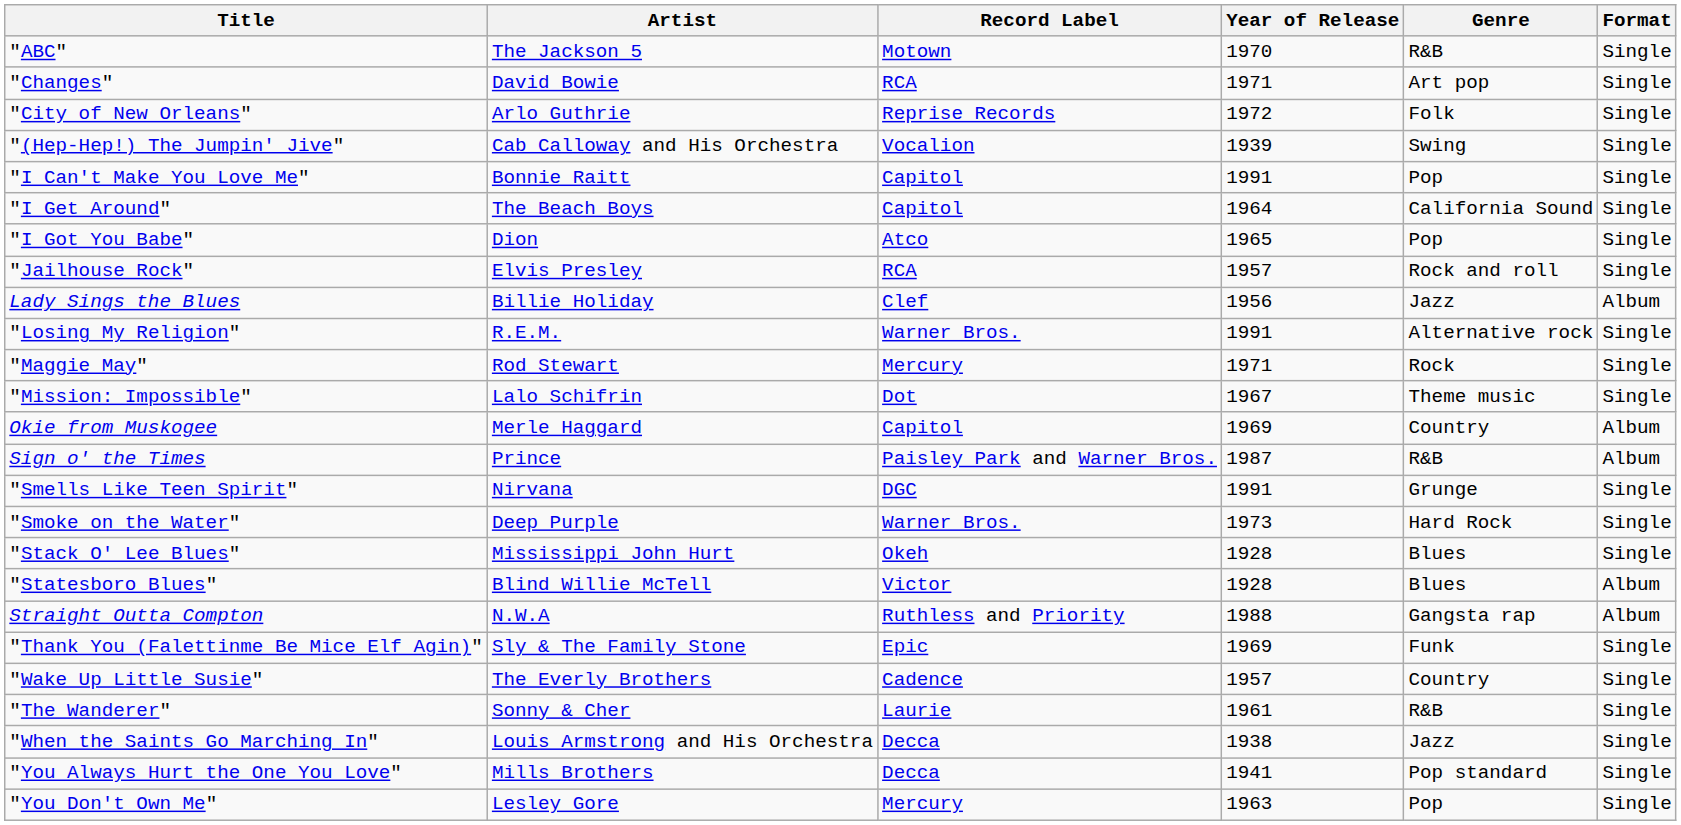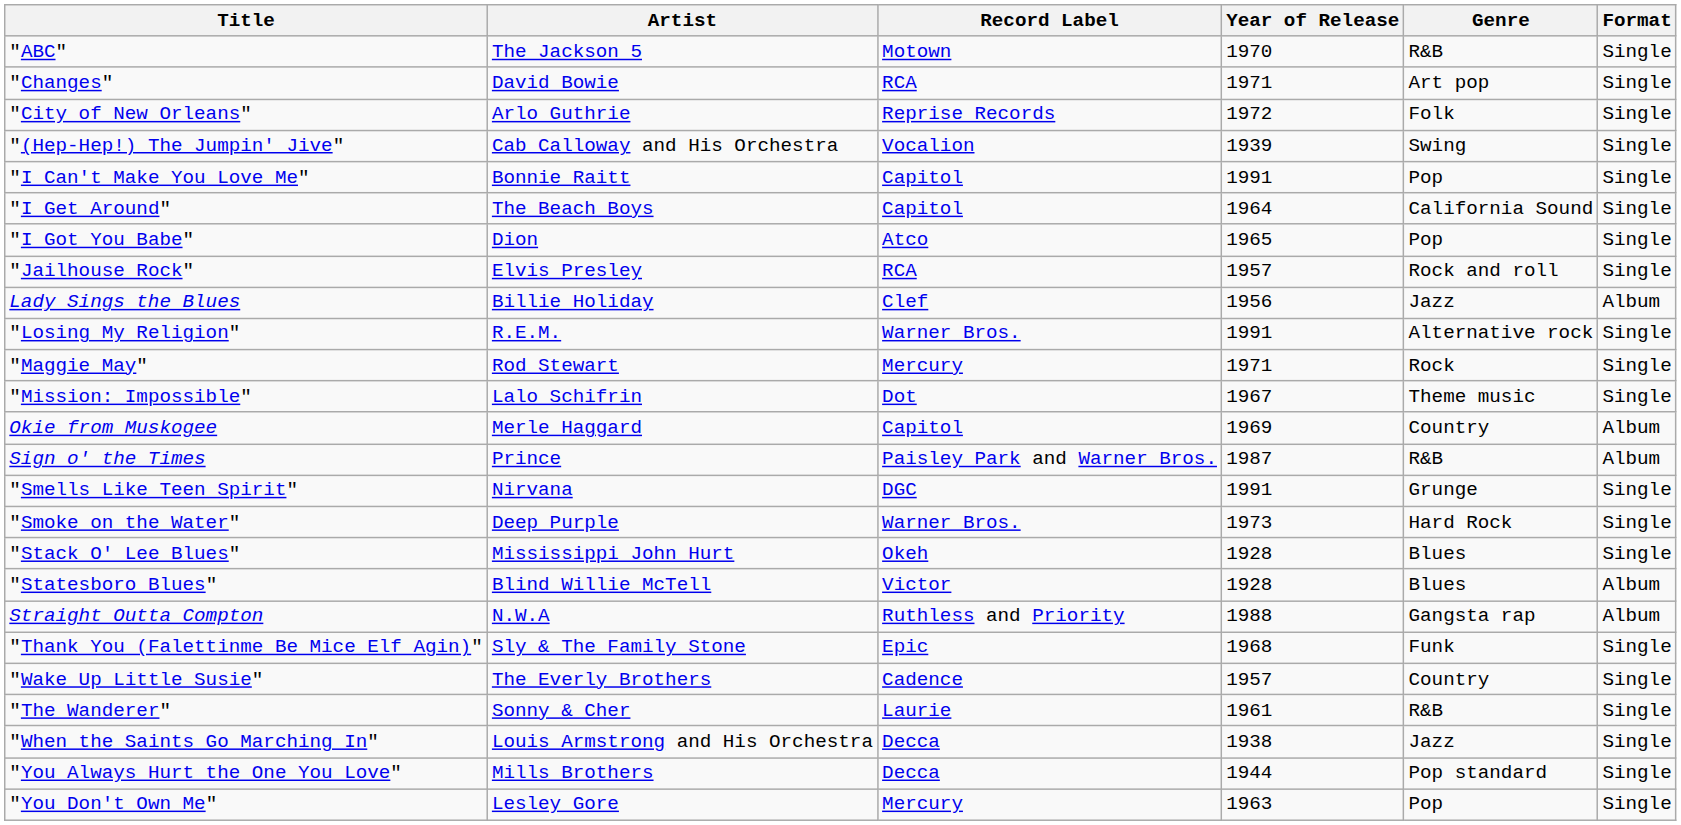"Thank You (Falettinme Be Mice Elf Agin)" | Year of Release: 1969 -> 1968
"You Always Hurt the One You Love" | Year of Release: 1941 -> 1944
